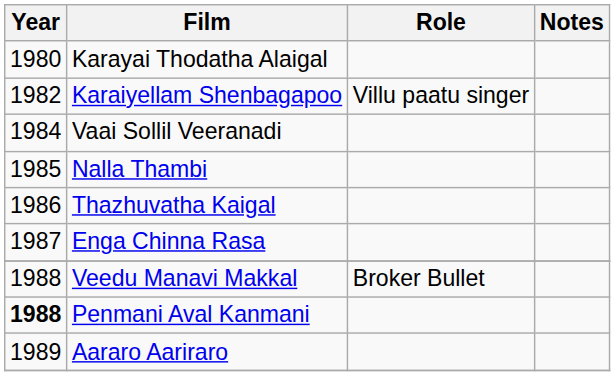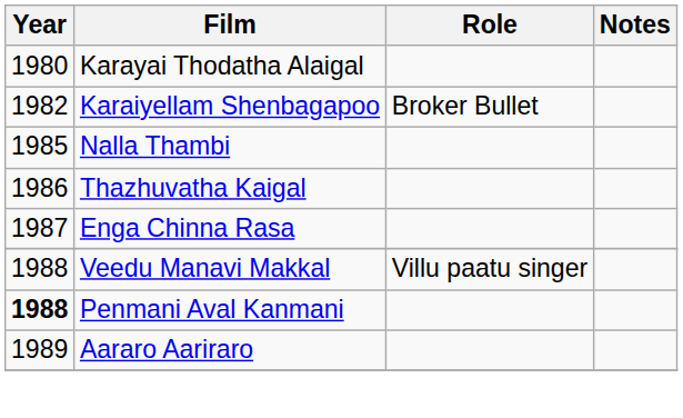Karaiyellam Shenbagapoo | Role: Villu paatu singer -> Broker Bullet
- row: 1984 | Vaai Sollil Veeranadi
Veedu Manavi Makkal | Role: Broker Bullet -> Villu paatu singer
